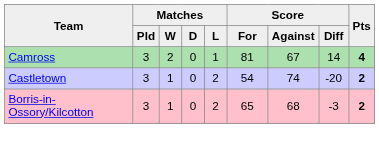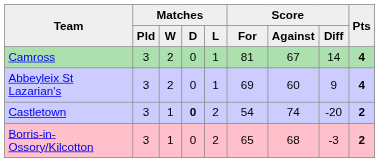+ row: Abbeyleix St Lazarian's | 3 | 2 | 0 | 1 | 69 | 60 | 9 | 4
Castletown | Matches / D: normal -> bold
